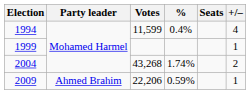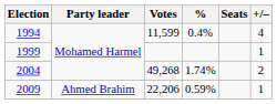2004 | Votes: 43,268 -> 49,268
